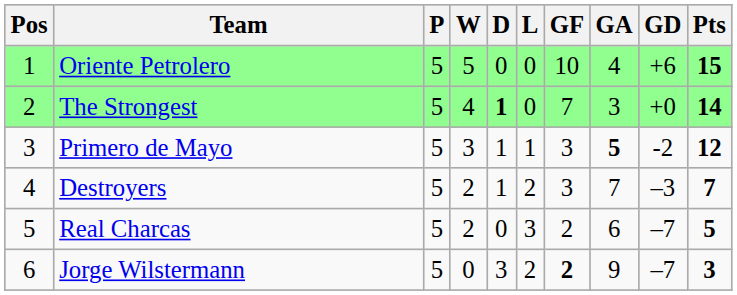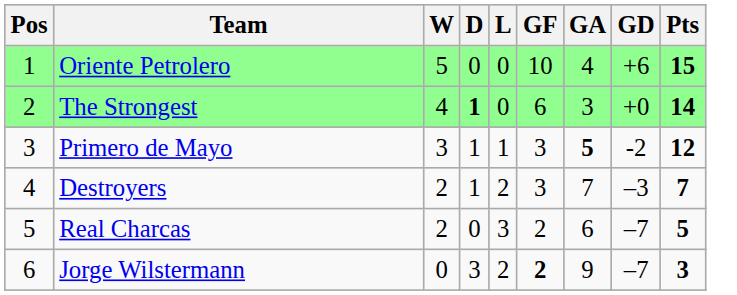- column: P | 5 | 5 | 5 | 5 | 5 | 5
The Strongest | GF: 7 -> 6
